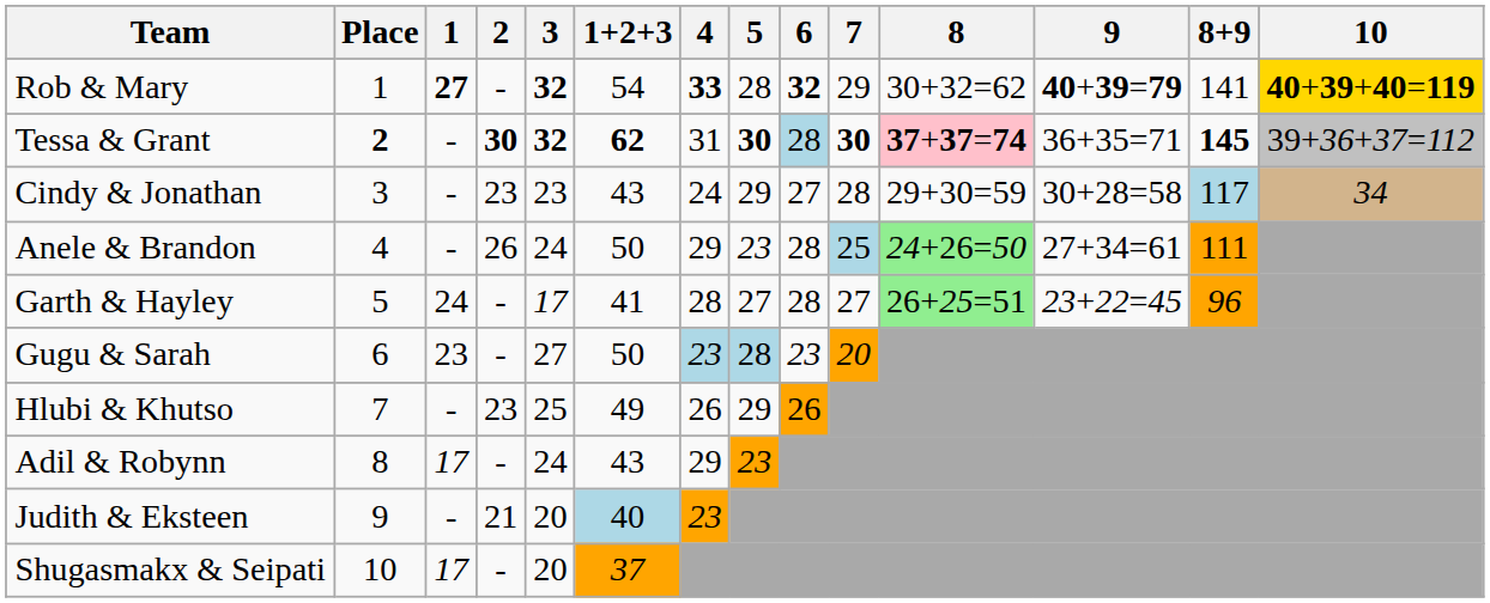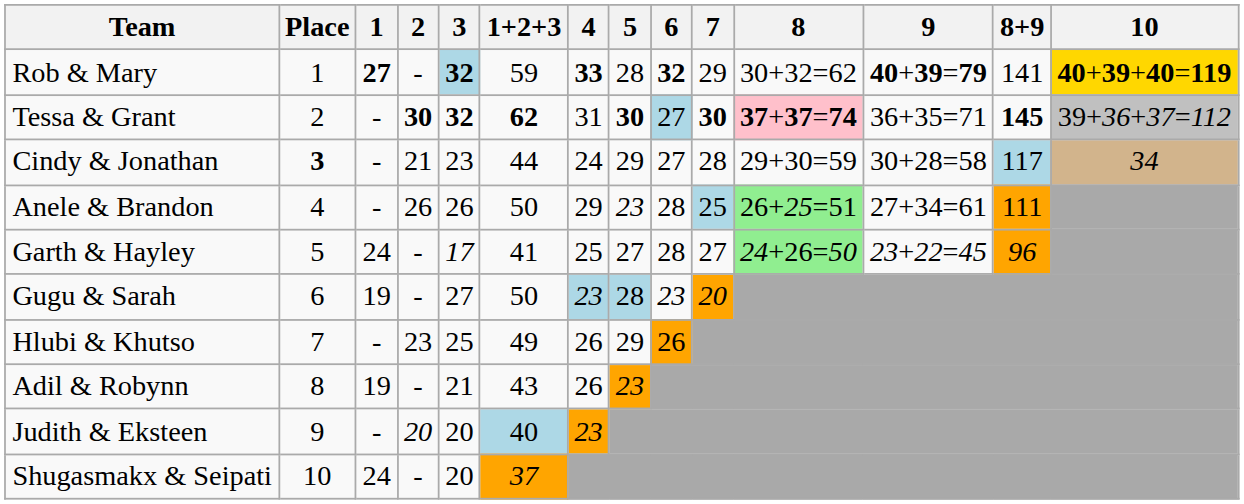Rob & Mary | 3: no background -> lightblue background
Rob & Mary | 1+2+3: 54 -> 59
Tessa & Grant | Place: bold -> normal
Tessa & Grant | 6: 28 -> 27
Cindy & Jonathan | Place: normal -> bold
Cindy & Jonathan | 2: 23 -> 21
Cindy & Jonathan | 1+2+3: 43 -> 44
Anele & Brandon | 3: 24 -> 26
Anele & Brandon | 8: 24+26=50 -> 26+25=51
Garth & Hayley | 4: 28 -> 25
Garth & Hayley | 8: 26+25=51 -> 24+26=50
Gugu & Sarah | 1: 23 -> 19
Adil & Robynn | 1: 17 -> 19
Adil & Robynn | 3: 24 -> 21
Adil & Robynn | 4: 29 -> 26
Judith & Eksteen | 2: 21 -> 20
Shugasmakx & Seipati | 1: 17 -> 24
